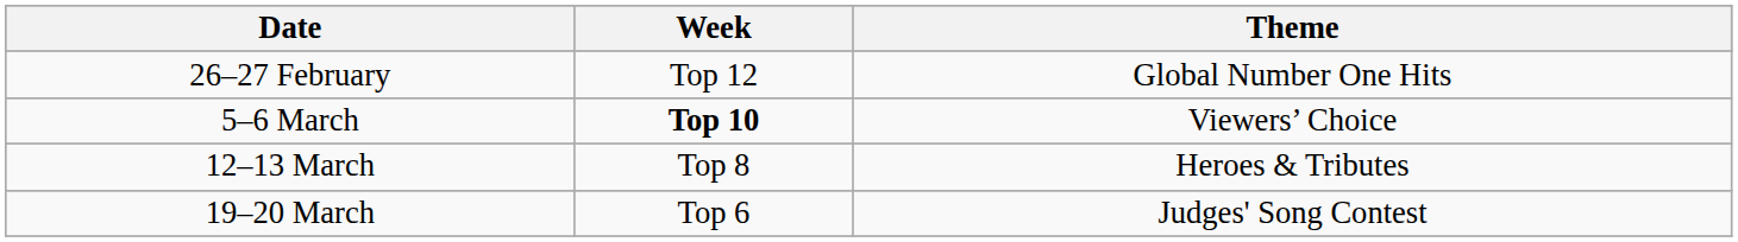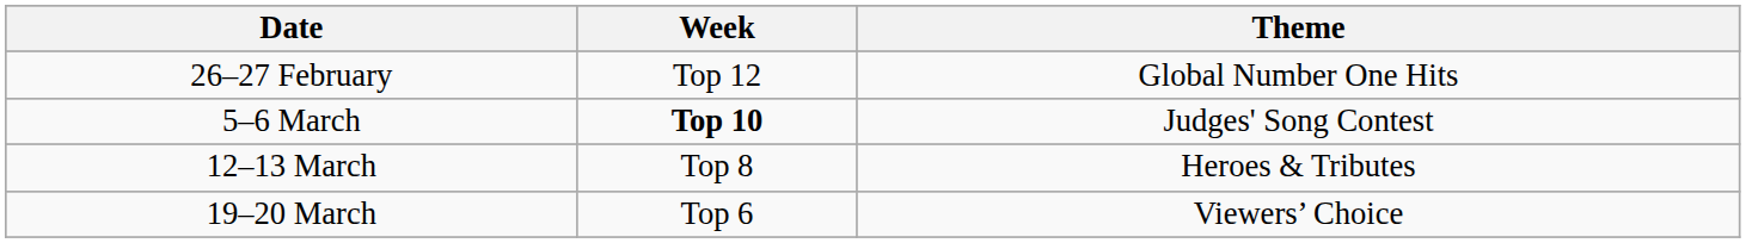5–6 March | Theme: Viewers’ Choice -> Judges' Song Contest
19–20 March | Theme: Judges' Song Contest -> Viewers’ Choice
